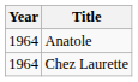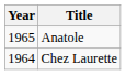Anatole | Year: 1964 -> 1965
